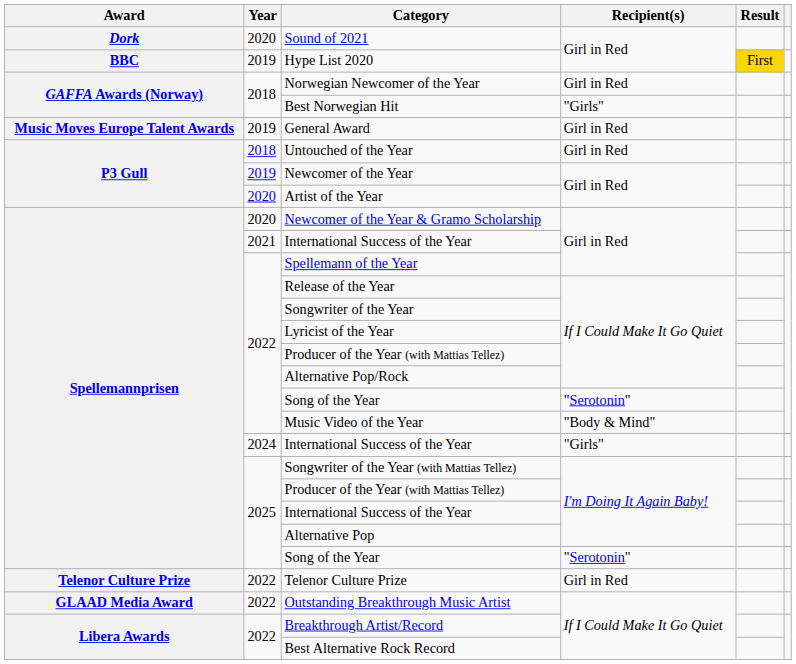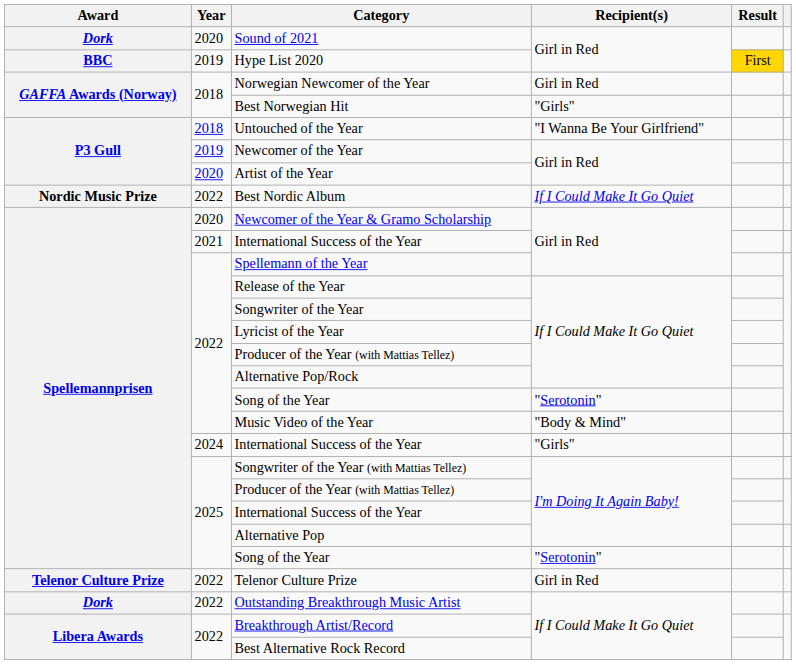- row: Music Moves Europe Talent Awards | 2019 | General Award | Girl in Red
Untouched of the Year | Recipient(s): Girl in Red -> "I Wanna Be Your Girlfriend"
+ row: Nordic Music Prize | 2022 | Best Nordic Album | If I Could Make It Go Quiet
Outstanding Breakthrough Music Artist | Award: GLAAD Media Award -> Dork
